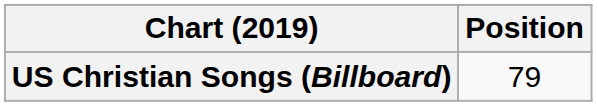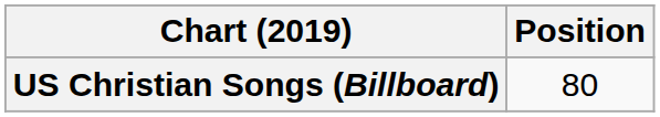US Christian Songs (Billboard) | Position: 79 -> 80
